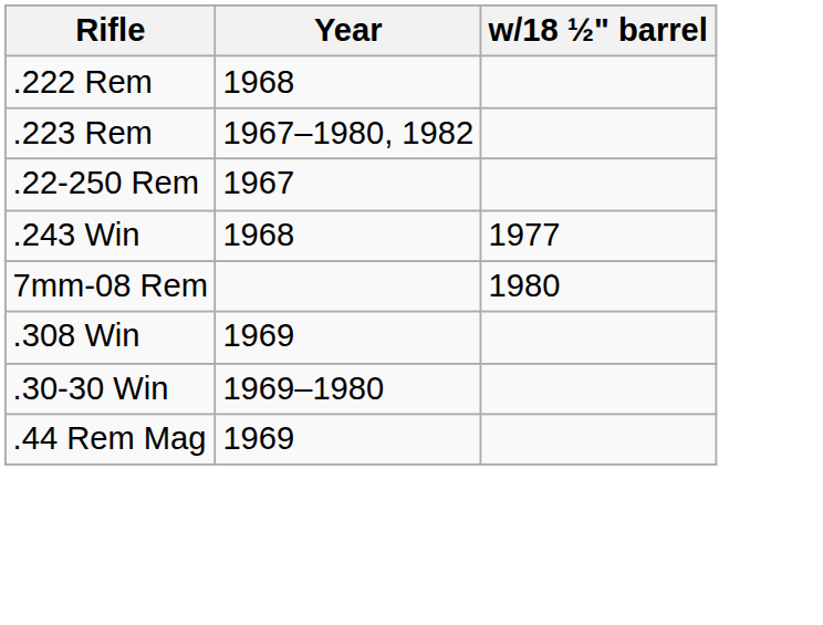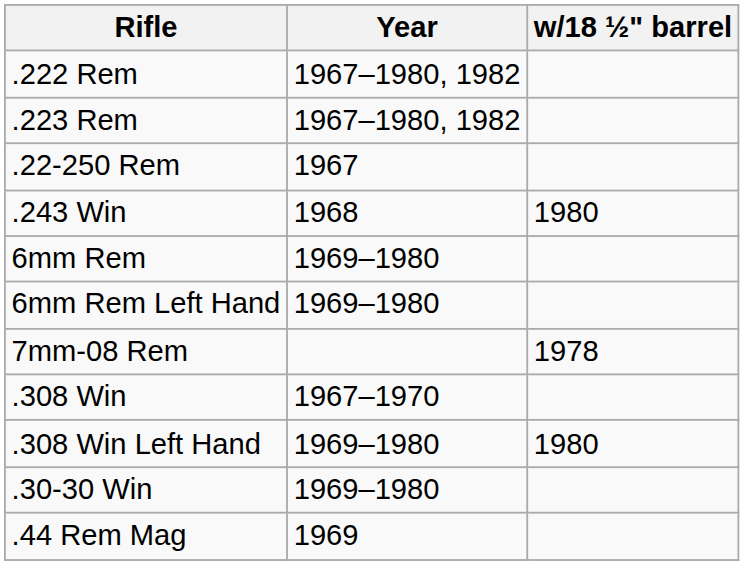.222 Rem | Year: 1968 -> 1967–1980, 1982
.243 Win | w/18 ½" barrel: 1977 -> 1980
+ row: 6mm Rem | 1969–1980
+ row: 6mm Rem Left Hand | 1969–1980
7mm-08 Rem | w/18 ½" barrel: 1980 -> 1978
.308 Win | Year: 1969 -> 1967–1970
+ row: .308 Win Left Hand | 1969–1980 | 1980
